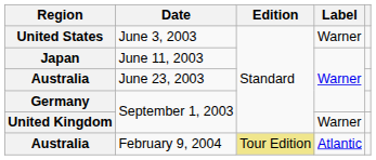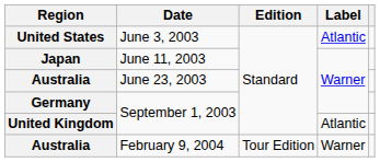United States | Label: Warner -> Atlantic
United Kingdom | Label: Warner -> Atlantic
Australia / February 9, 2004 | Edition: khaki background -> no background
Australia / February 9, 2004 | Label: Atlantic -> Warner
